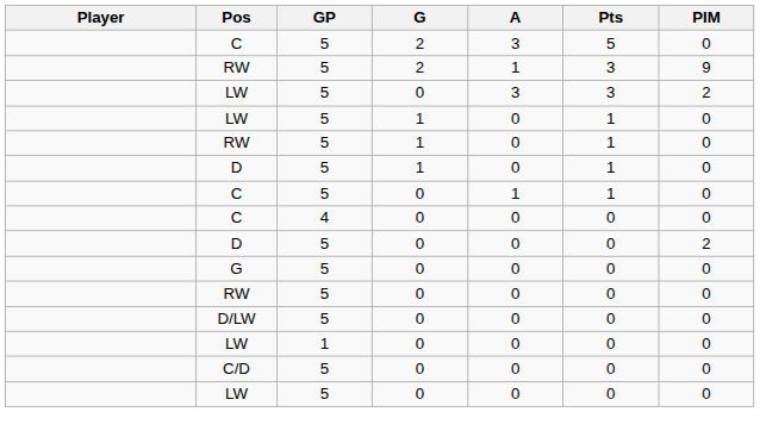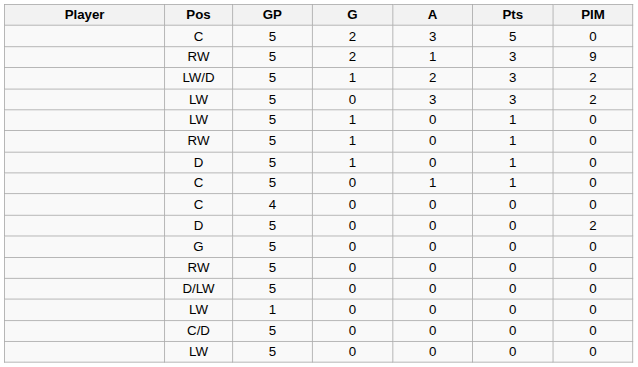+ row: LW/D | 5 | 1 | 2 | 3 | 2
